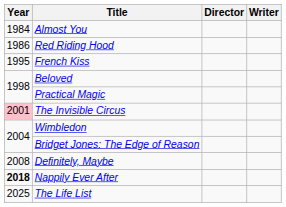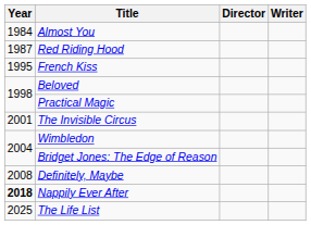Red Riding Hood | Year: 1986 -> 1987
The Invisible Circus | Year: pink background -> no background
